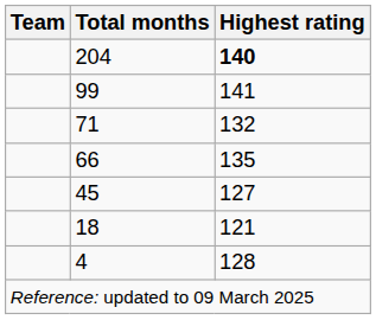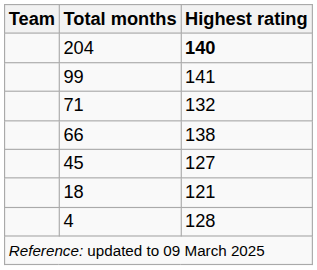66 | Highest rating: 135 -> 138
